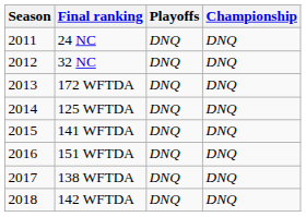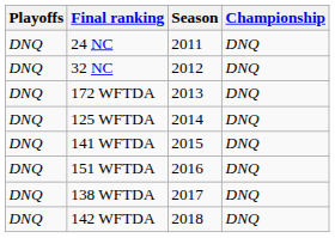columns swapped: Season <-> Playoffs
